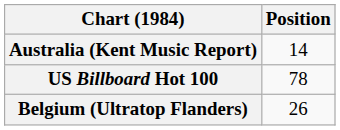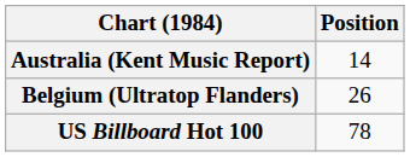rows swapped: Belgium (Ultratop Flanders) <-> US Billboard Hot 100
